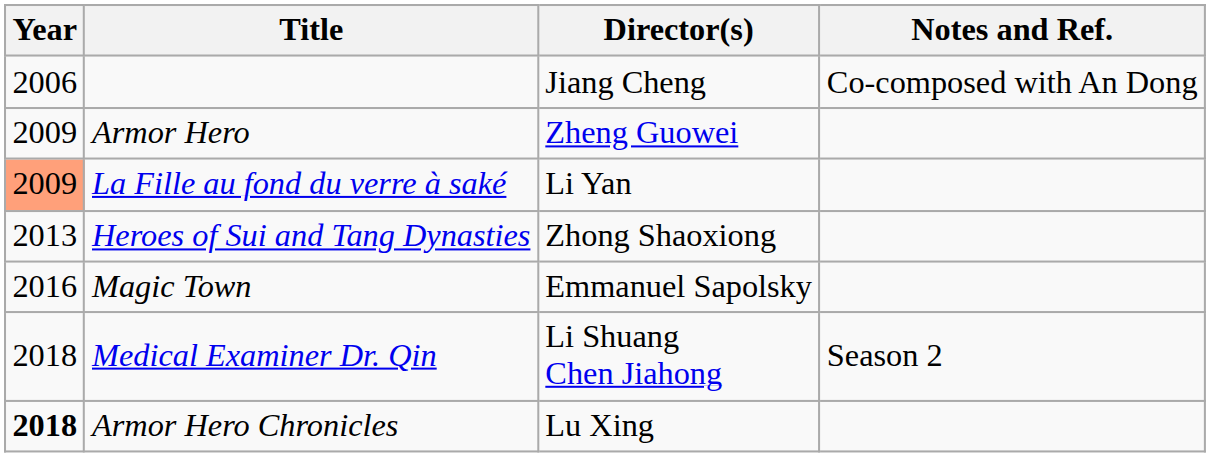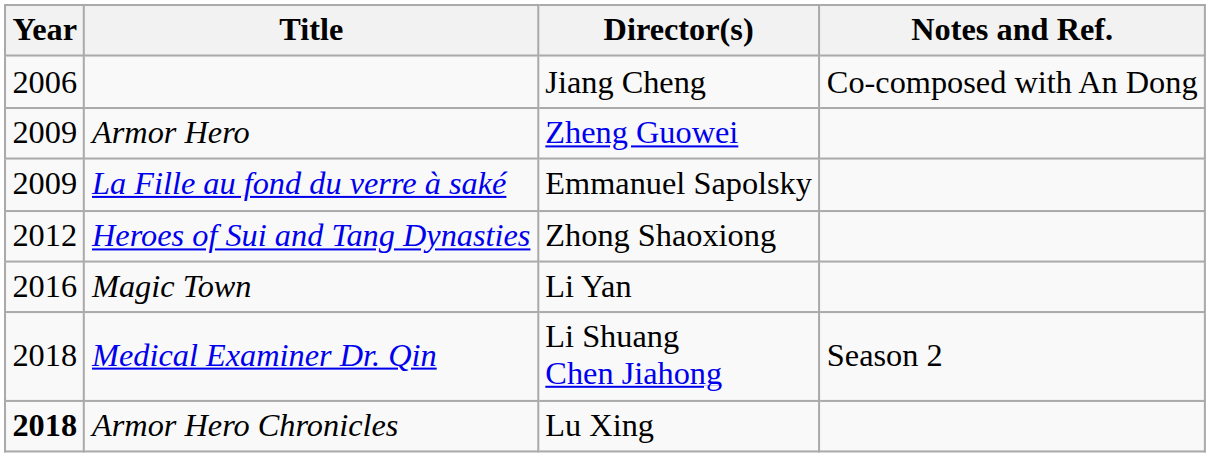La Fille au fond du verre à saké | Year: lightsalmon background -> no background
La Fille au fond du verre à saké | Director(s): Li Yan -> Emmanuel Sapolsky
Heroes of Sui and Tang Dynasties | Year: 2013 -> 2012
Magic Town | Director(s): Emmanuel Sapolsky -> Li Yan
